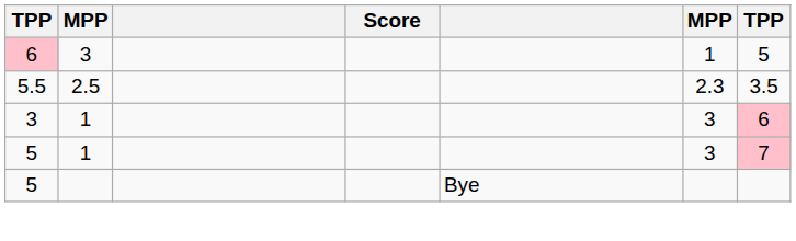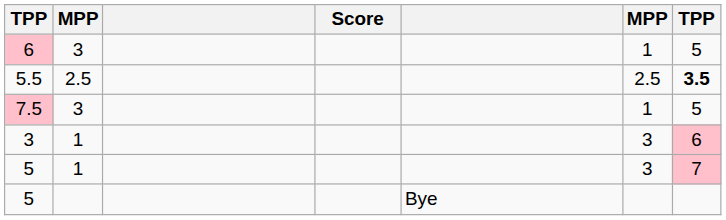5.5 | column 6: 2.3 -> 2.5
5.5 | column 7: normal -> bold
+ row: 7.5 | 3 | 1 | 5
